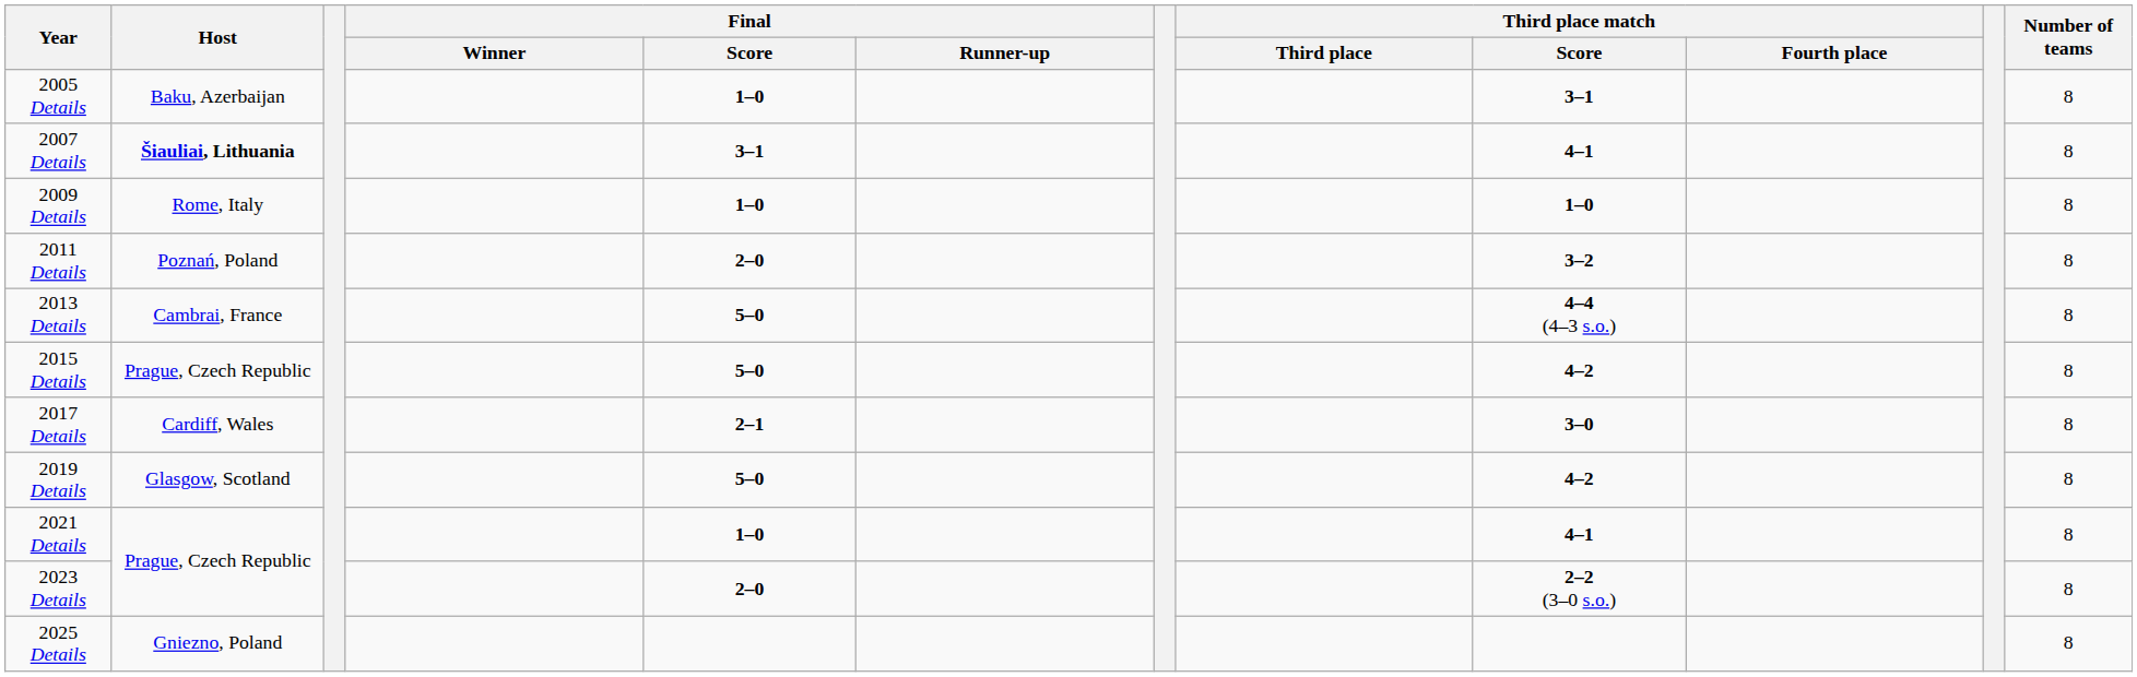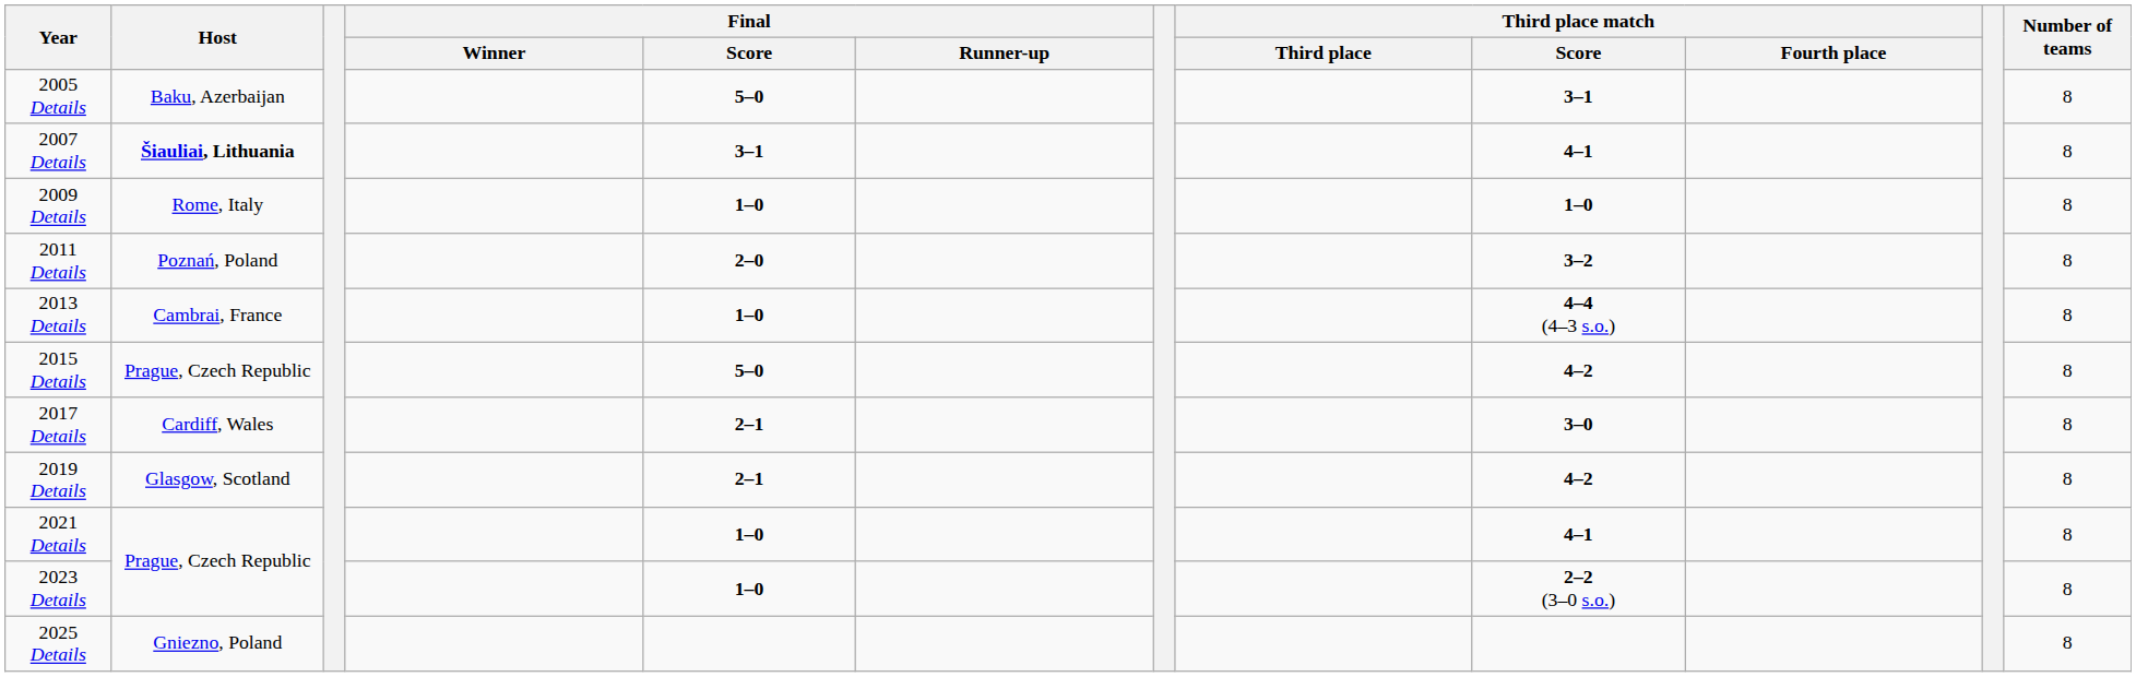2005 Details | Final / Score: 1–0 -> 5–0
2013 Details | Final / Score: 5–0 -> 1–0
2019 Details | Final / Score: 5–0 -> 2–1
2023 Details | Final / Score: 2–0 -> 1–0
